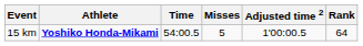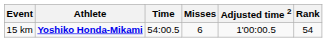15 km | Misses: 5 -> 6
15 km | Rank: 64 -> 54
